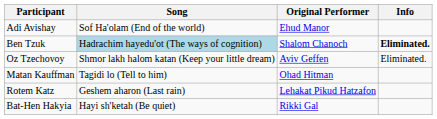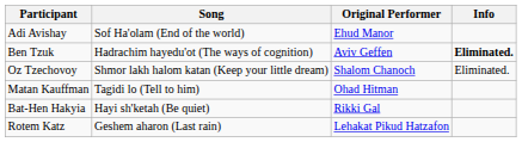Ben Tzuk | Song: lightblue background -> no background
Ben Tzuk | Original Performer: Shalom Chanoch -> Aviv Geffen
Oz Tzechovoy | Original Performer: Aviv Geffen -> Shalom Chanoch
rows swapped: Bat-Hen Hakyia <-> Rotem Katz
